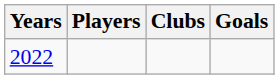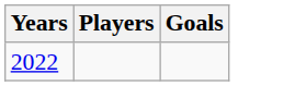- column: Clubs
